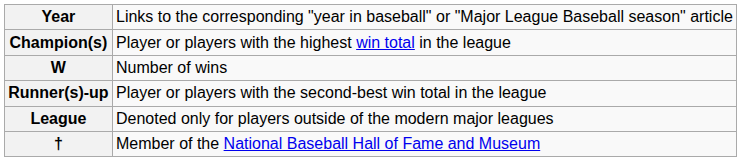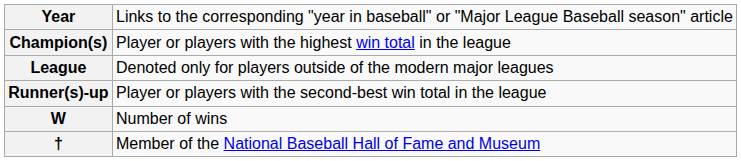rows swapped: W <-> League
